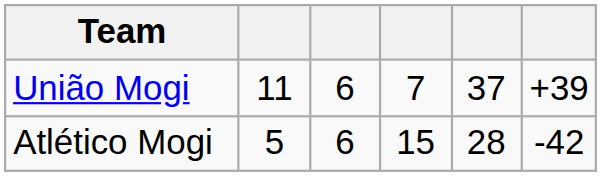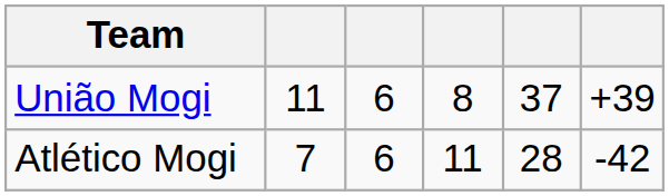União Mogi | column 4: 7 -> 8
Atlético Mogi | column 2: 5 -> 7
Atlético Mogi | column 4: 15 -> 11
